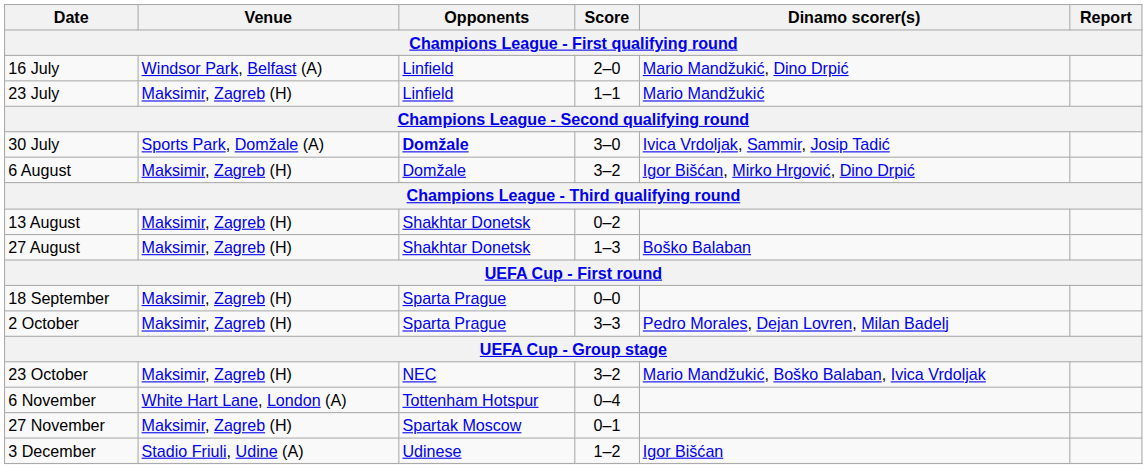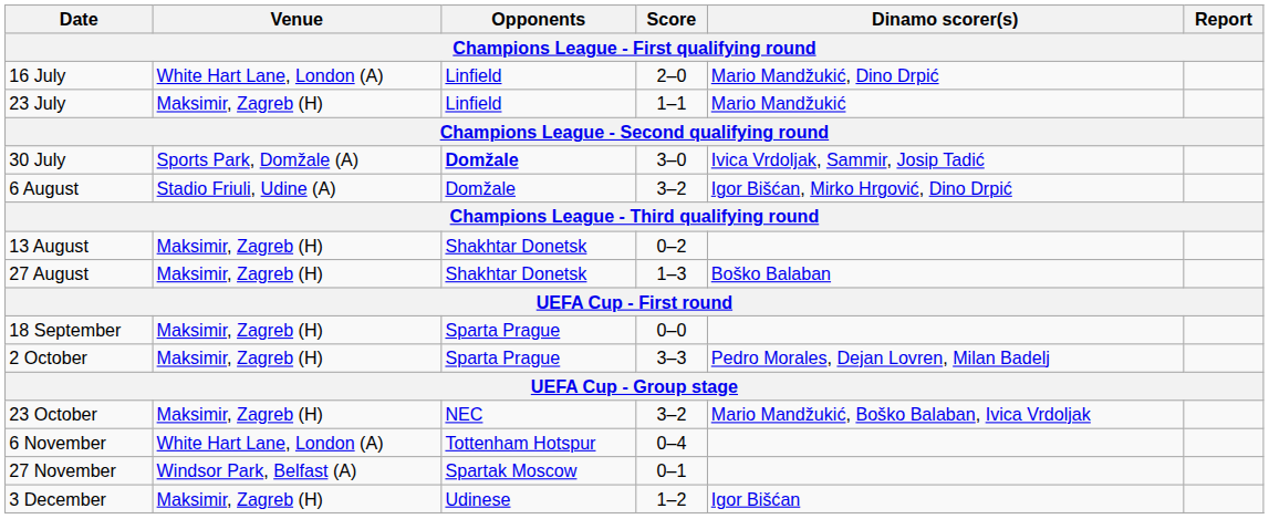16 July | Venue: Windsor Park, Belfast (A) -> White Hart Lane, London (A)
6 August | Venue: Maksimir, Zagreb (H) -> Stadio Friuli, Udine (A)
27 November | Venue: Maksimir, Zagreb (H) -> Windsor Park, Belfast (A)
3 December | Venue: Stadio Friuli, Udine (A) -> Maksimir, Zagreb (H)
